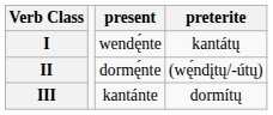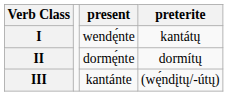II | preterite: (wę́ndįtų/-útų) -> dormítų
III | preterite: dormítų -> (wę́ndįtų/-útų)
